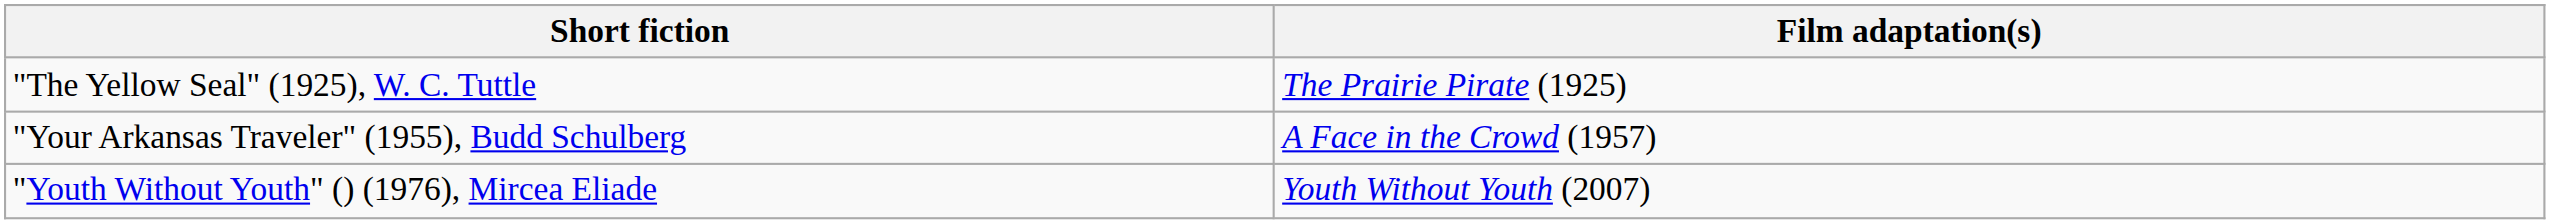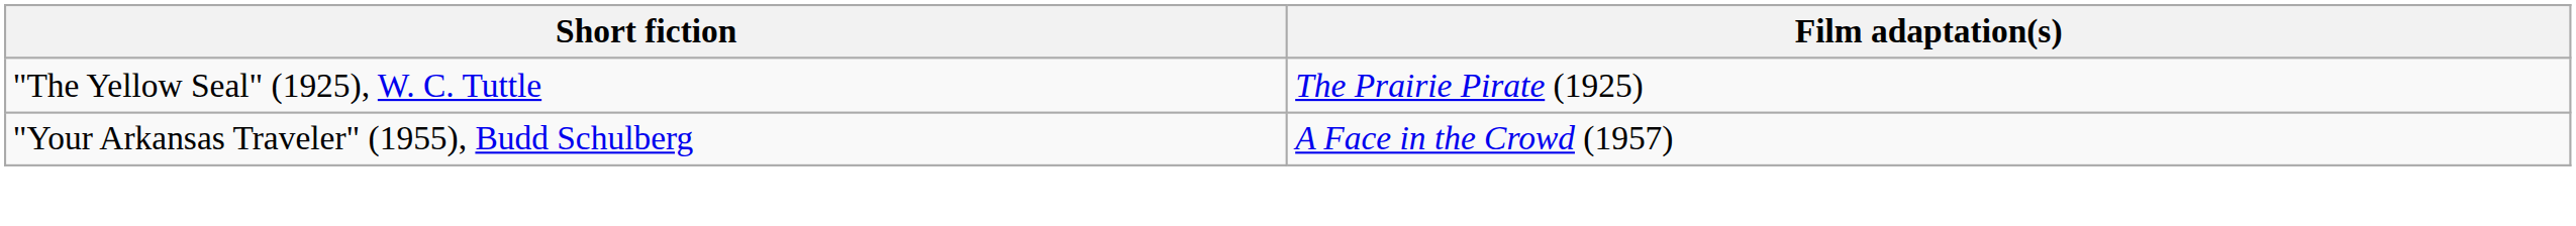- row: "Youth Without Youth" () (1976), Mircea Eliade | Youth Without Youth (2007)
